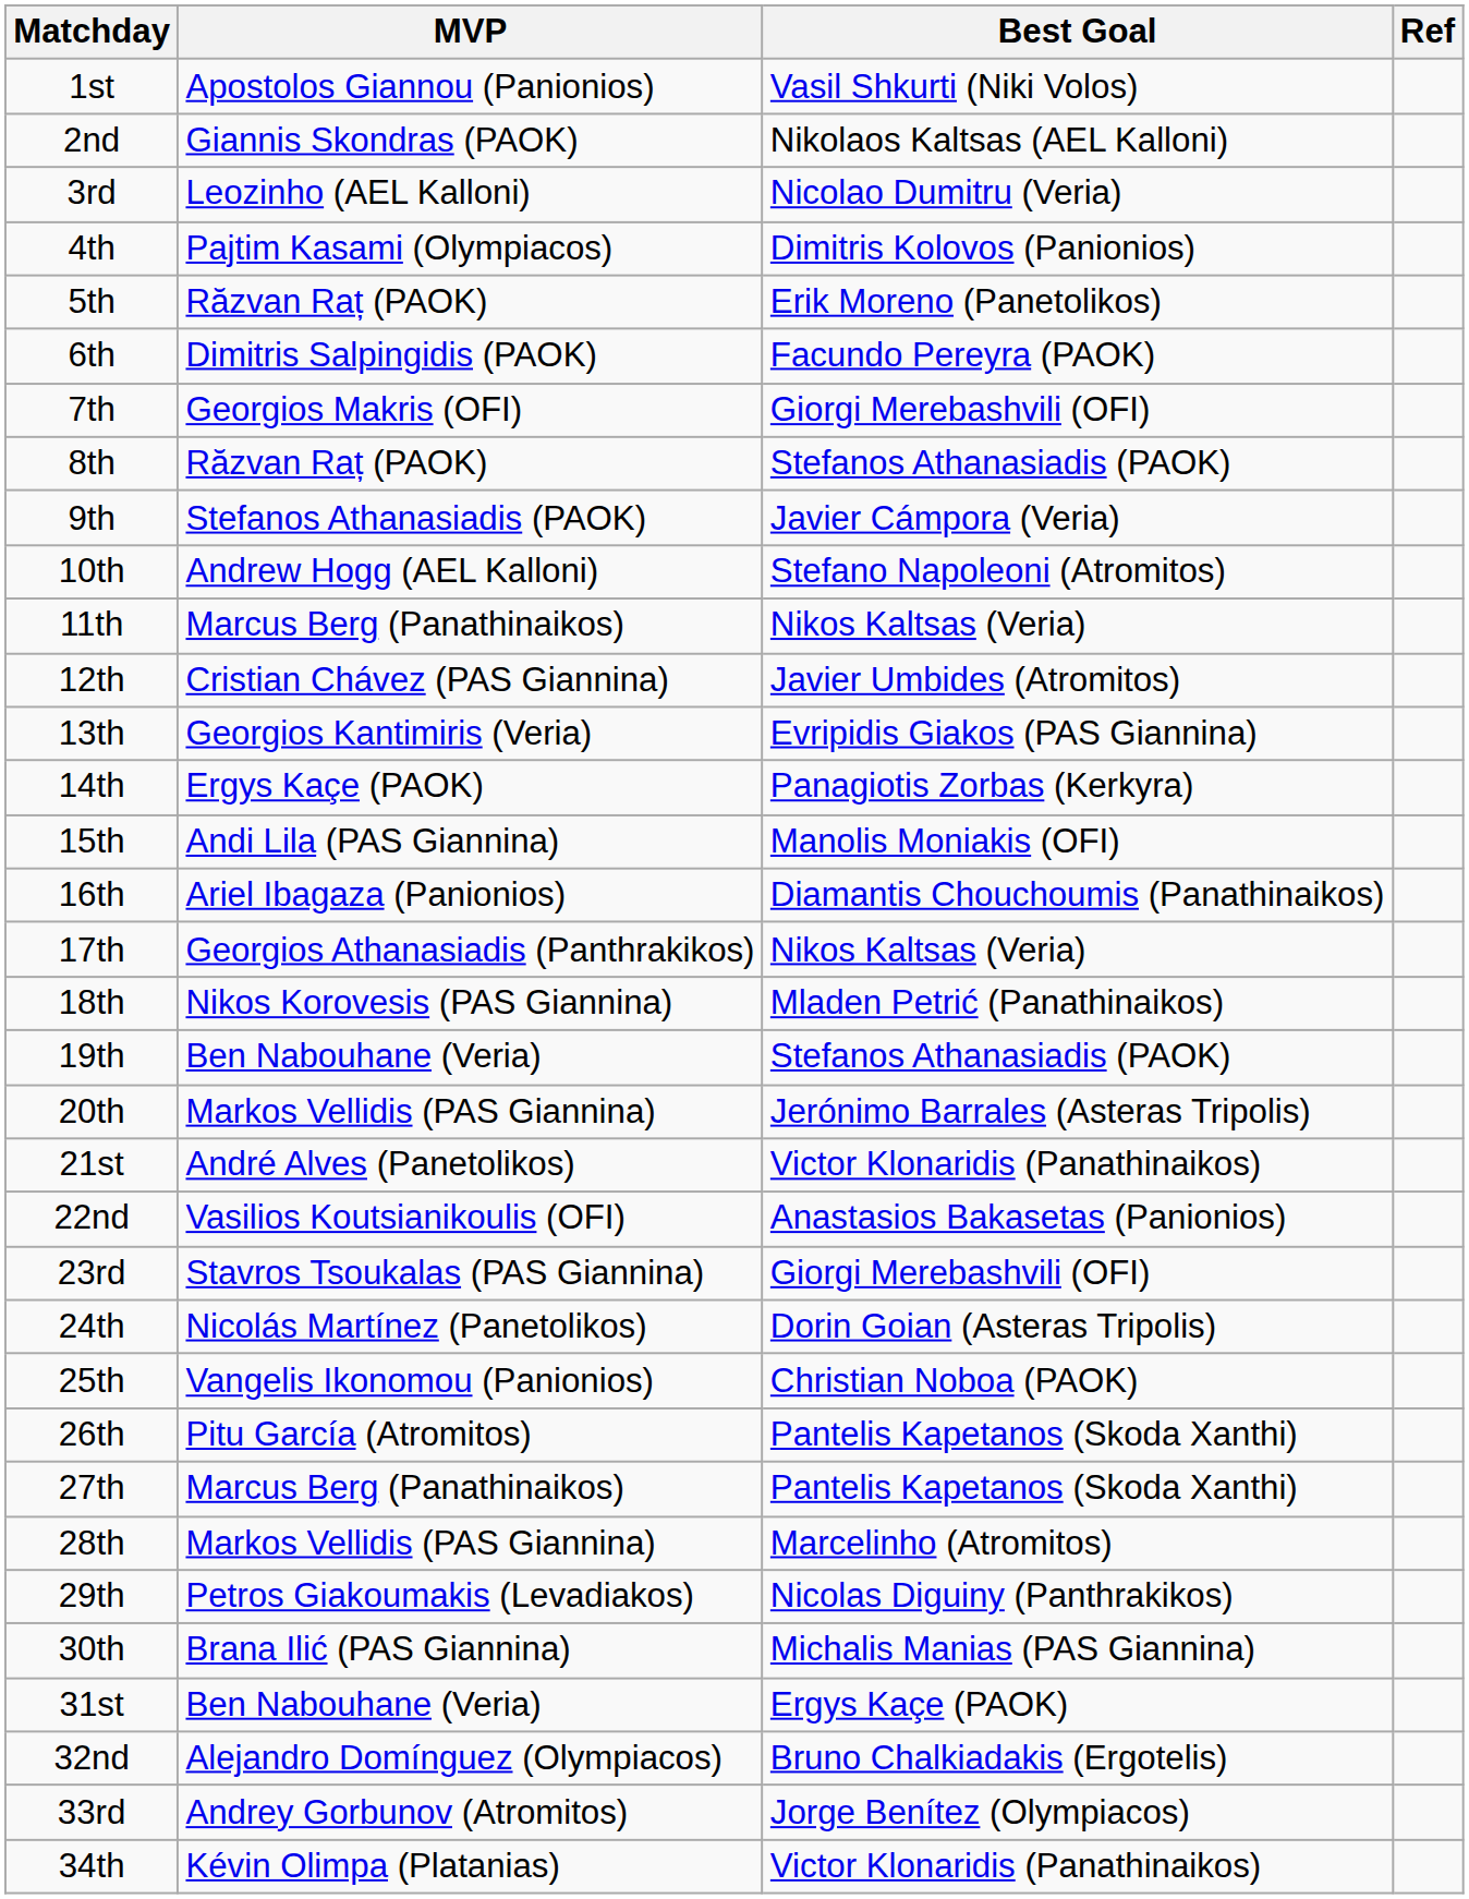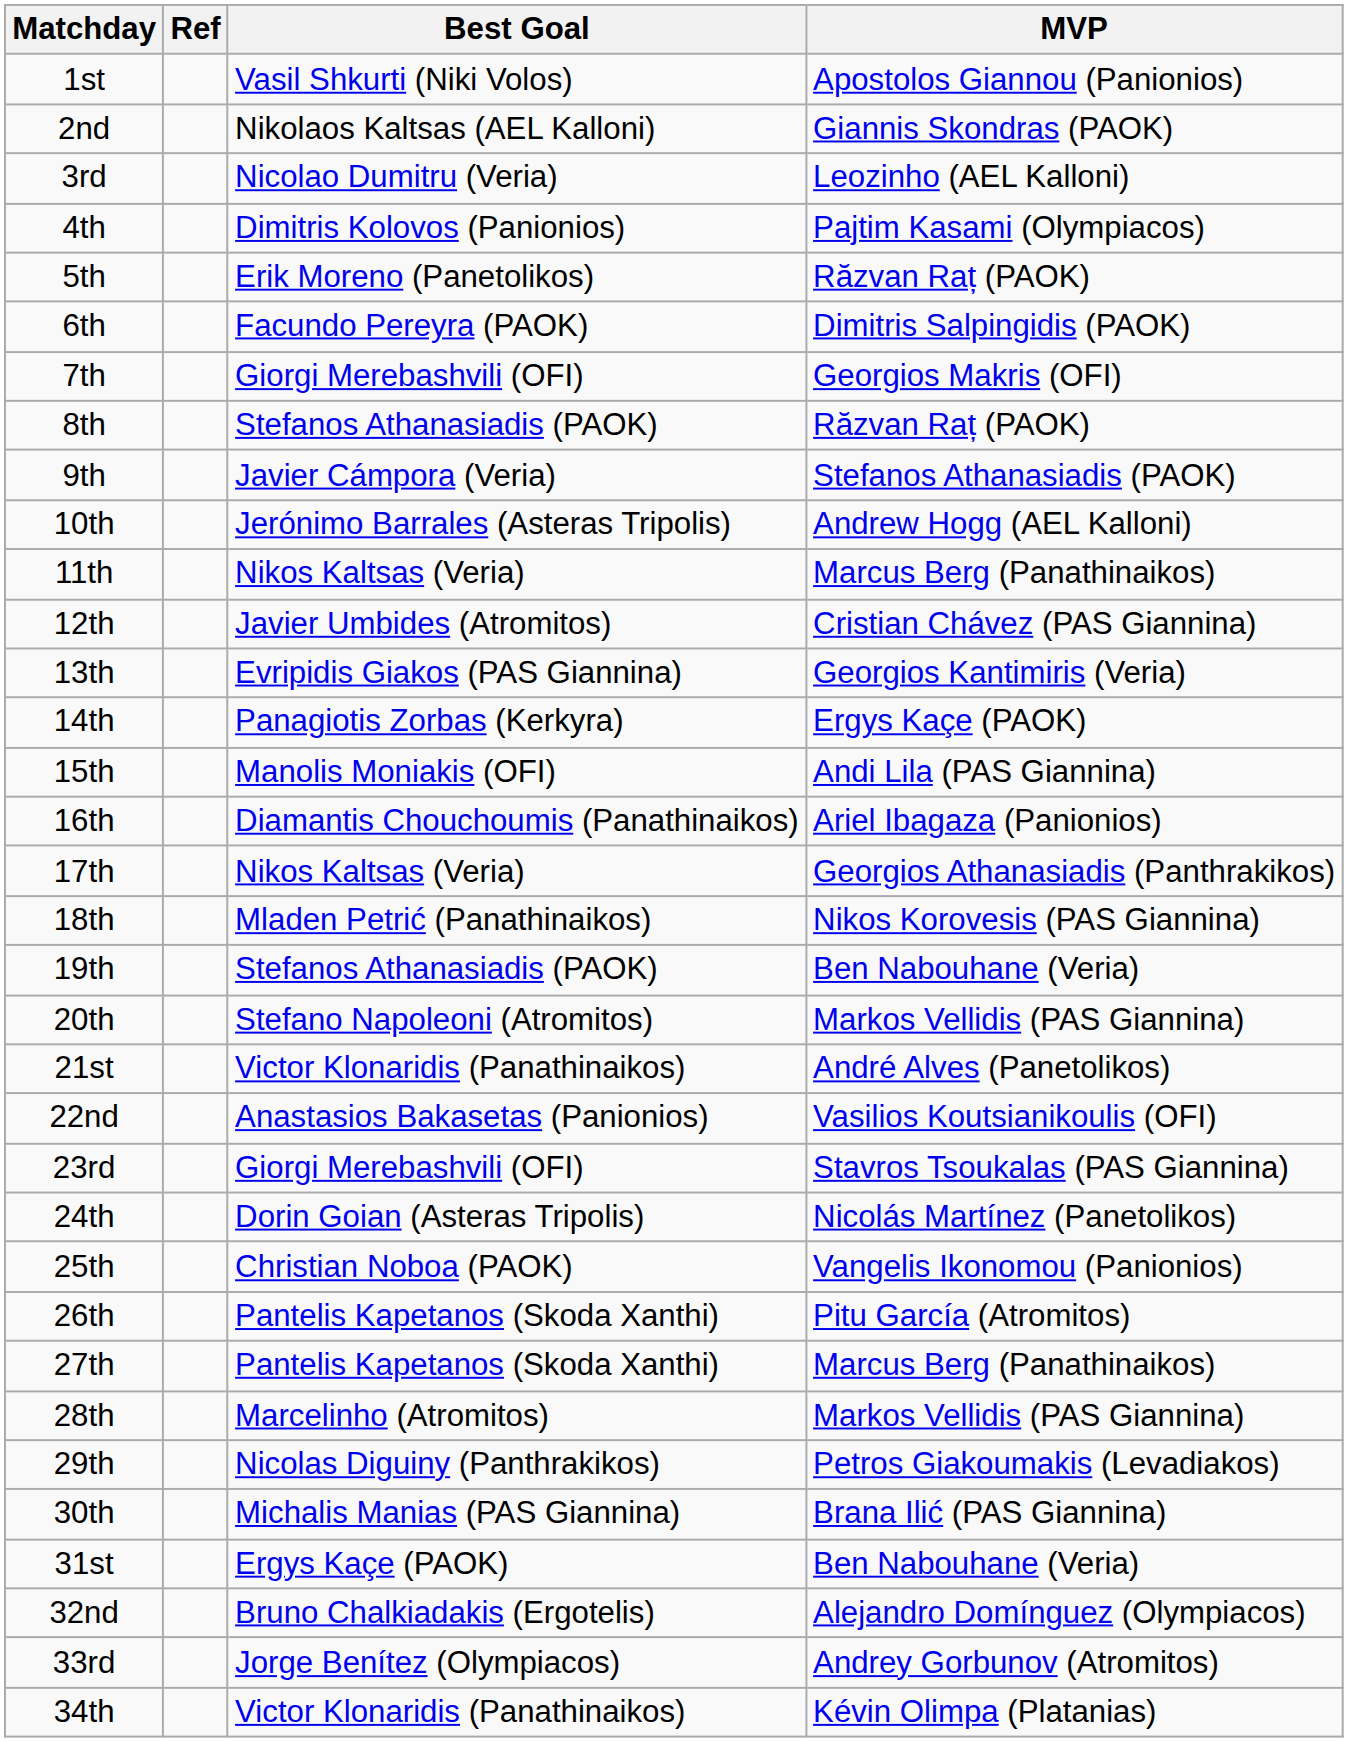columns swapped: MVP <-> Ref
10th | Best Goal: Stefano Napoleoni (Atromitos) -> Jerónimo Barrales (Asteras Tripolis)
20th | Best Goal: Jerónimo Barrales (Asteras Tripolis) -> Stefano Napoleoni (Atromitos)
